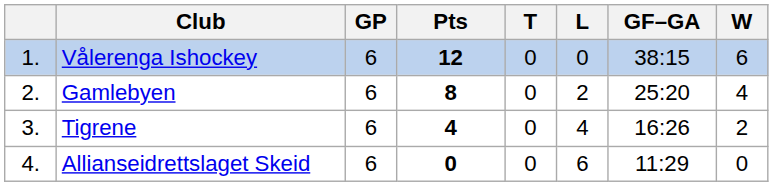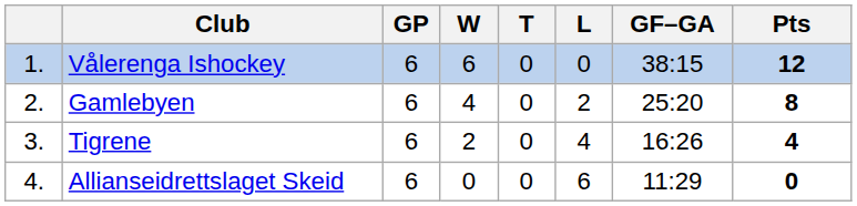columns swapped: W <-> Pts
